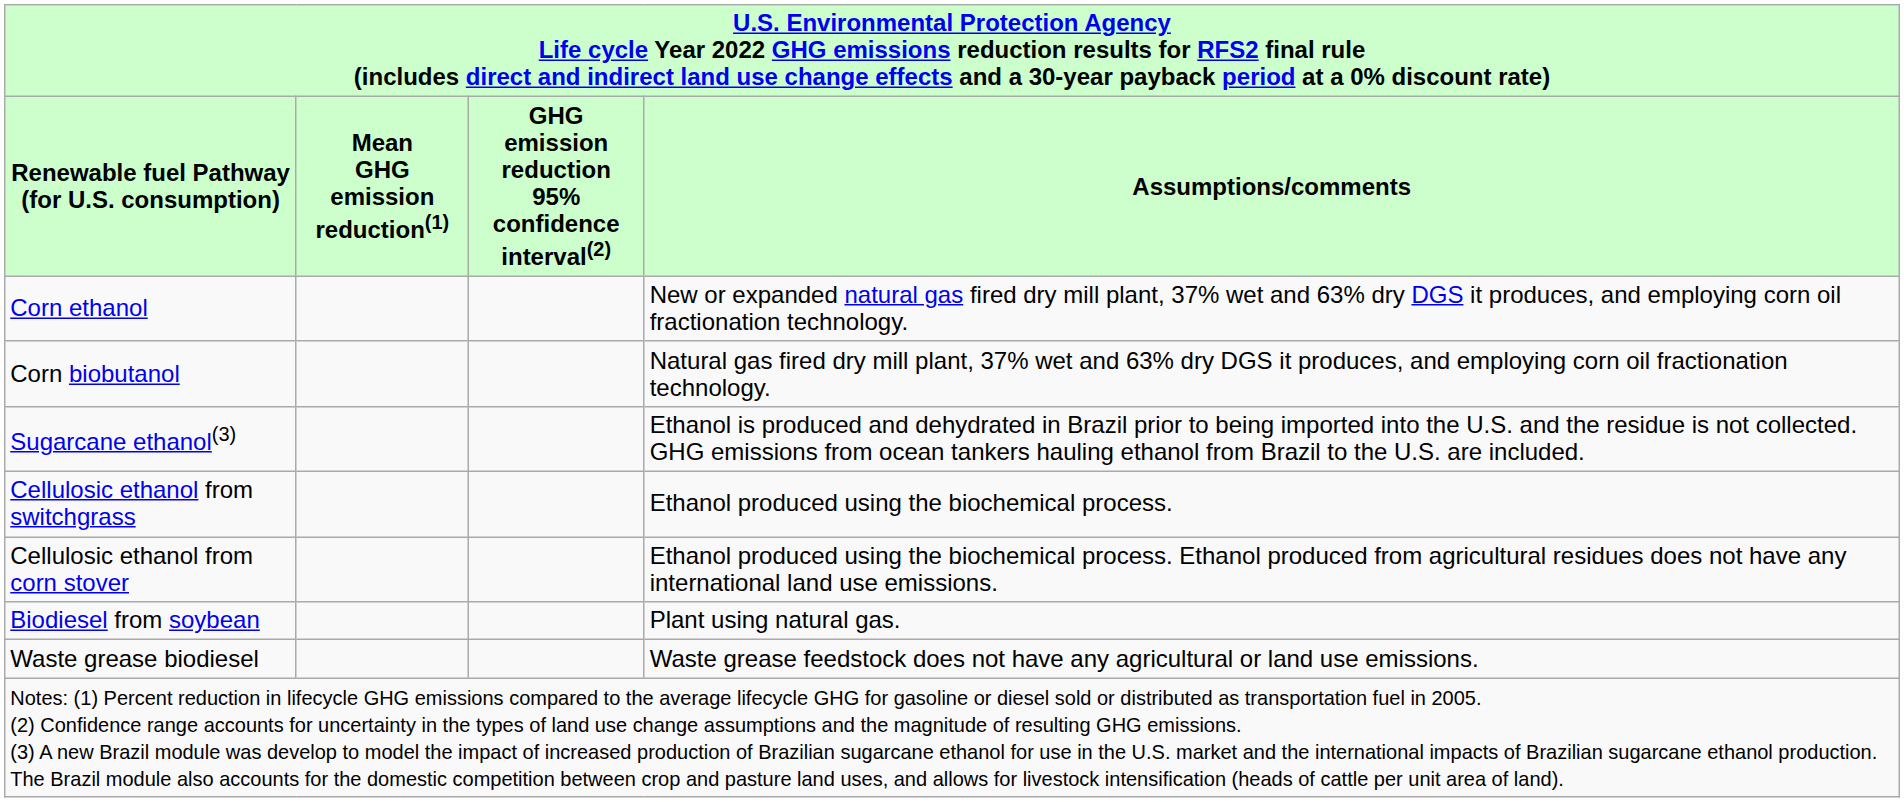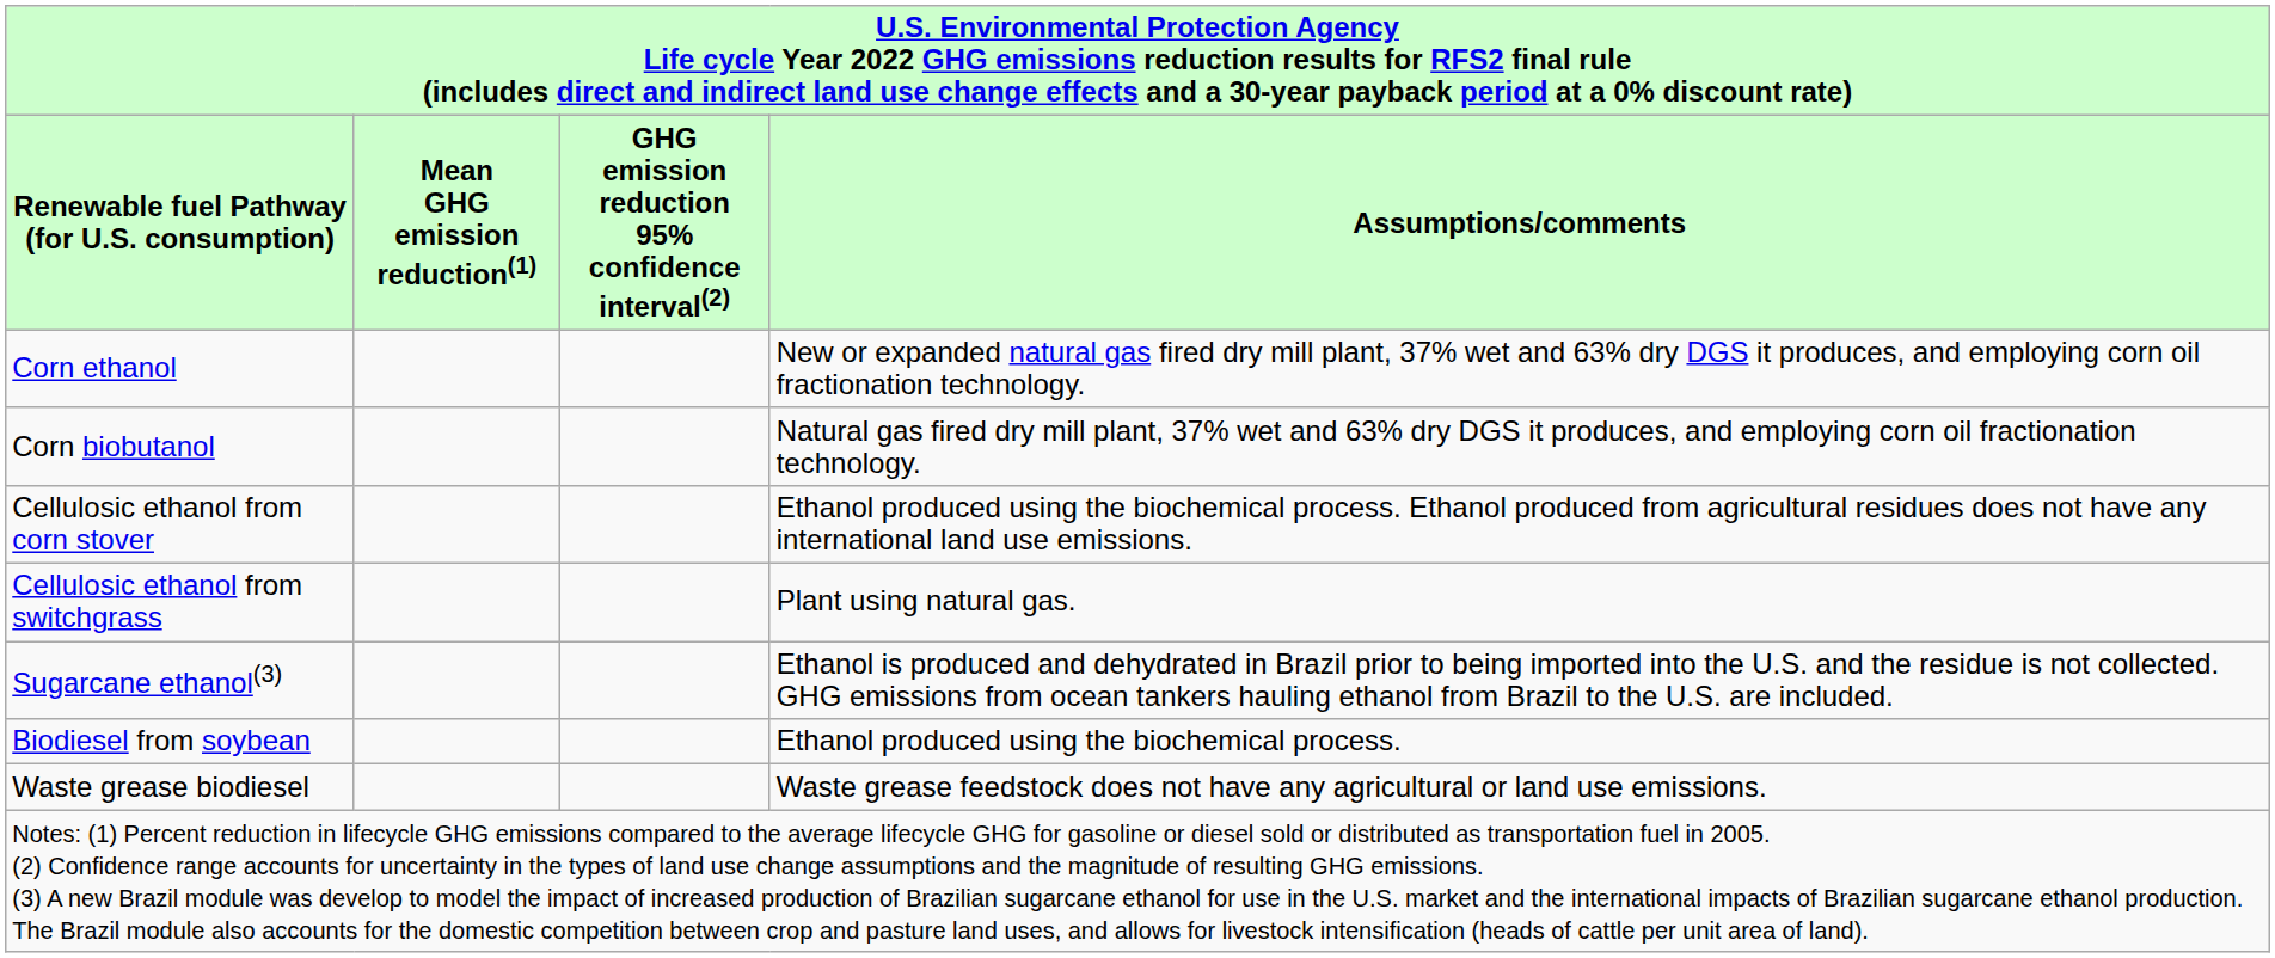rows swapped: Sugarcane ethanol(3) <-> Cellulosic ethanol from corn stover
Cellulosic ethanol from switchgrass | Assumptions/comments: Ethanol produced using the biochemical process. -> Plant using natural gas.
Biodiesel from soybean | Assumptions/comments: Plant using natural gas. -> Ethanol produced using the biochemical process.
